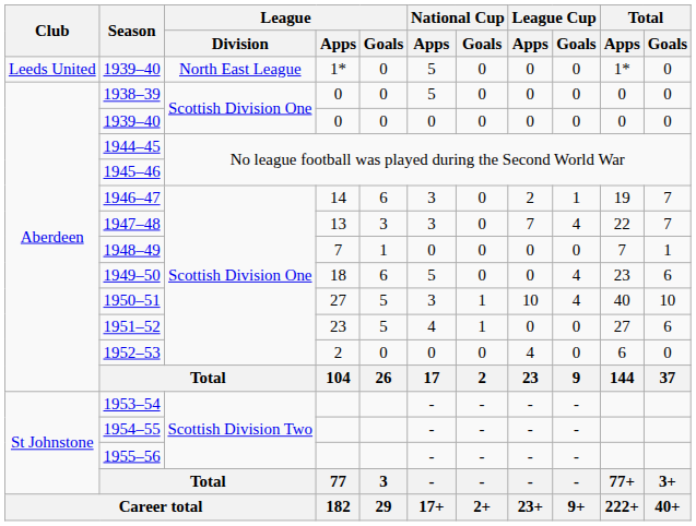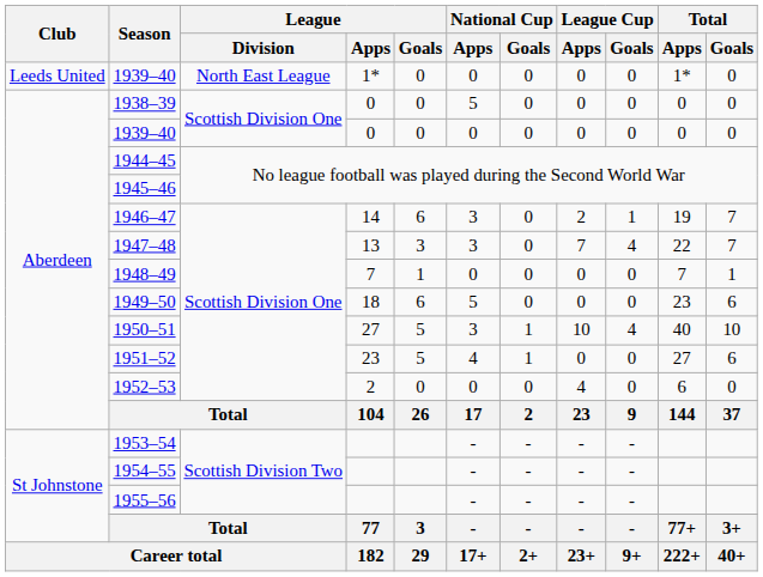1939–40 / 1* | National Cup / Apps: 5 -> 0
1949–50 | League Cup / Goals: 4 -> 0
